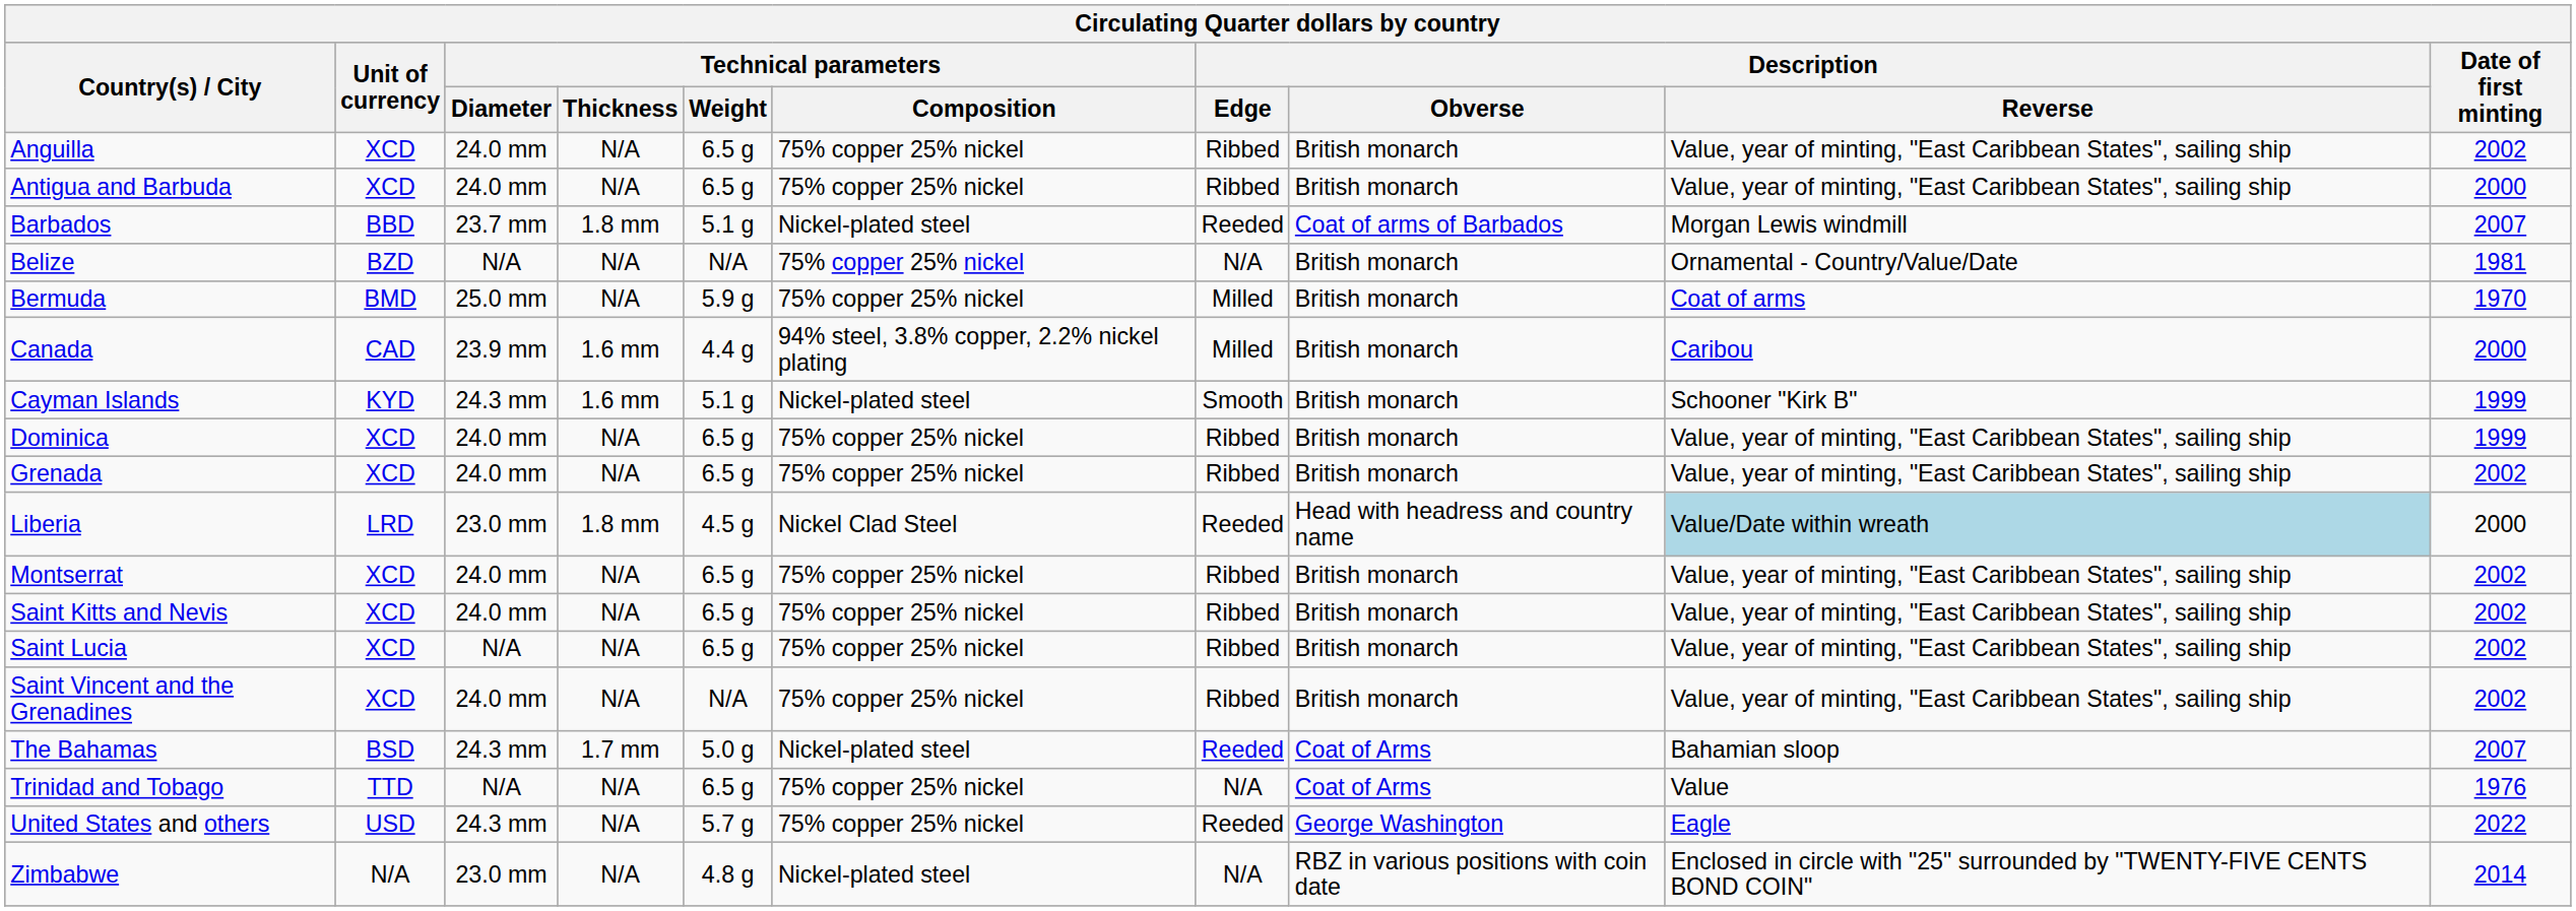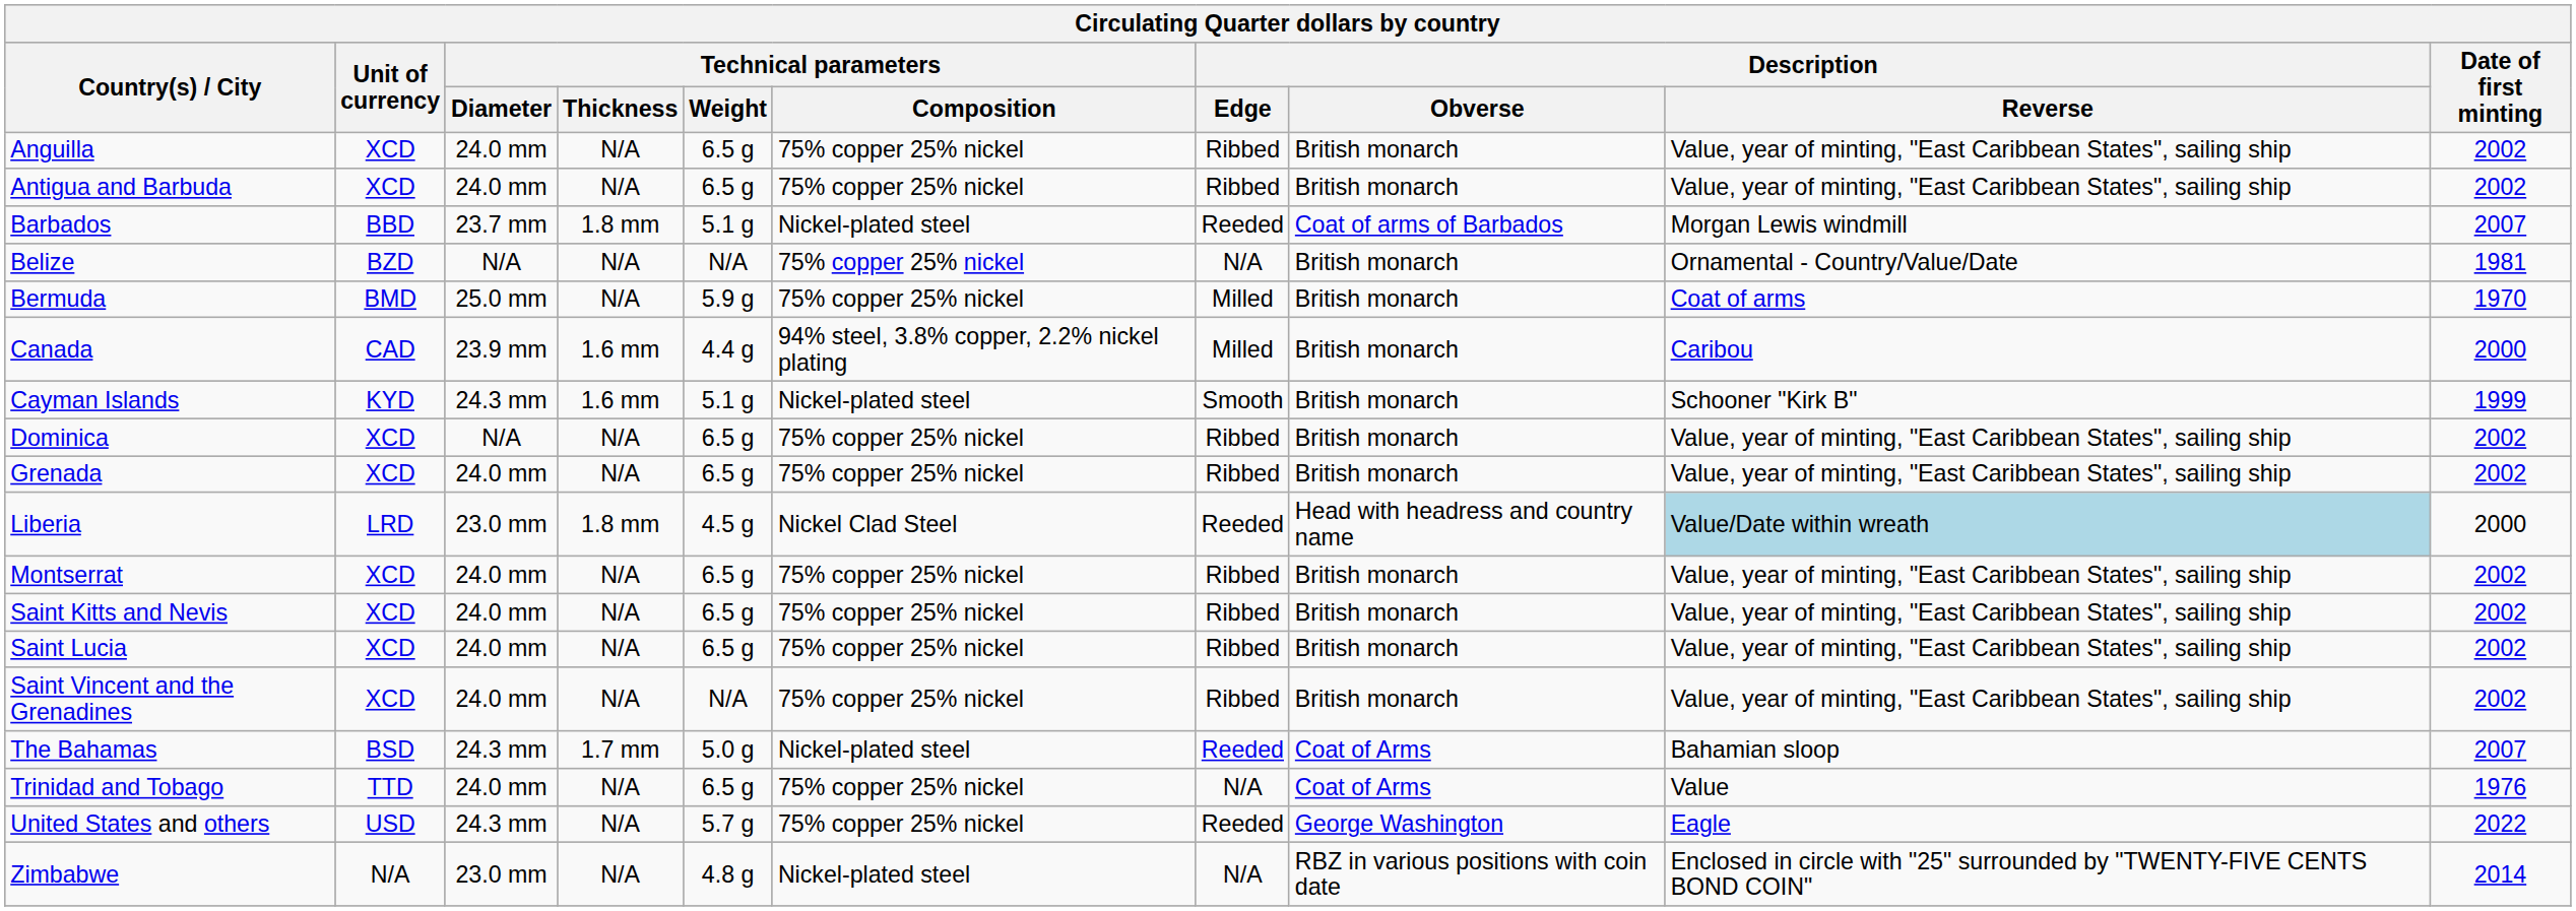Antigua and Barbuda | Date of first minting: 2000 -> 2002
Dominica | Technical parameters / Diameter: 24.0 mm -> N/A
Dominica | Date of first minting: 1999 -> 2002
Saint Lucia | Technical parameters / Diameter: N/A -> 24.0 mm
Trinidad and Tobago | Technical parameters / Diameter: N/A -> 24.0 mm
